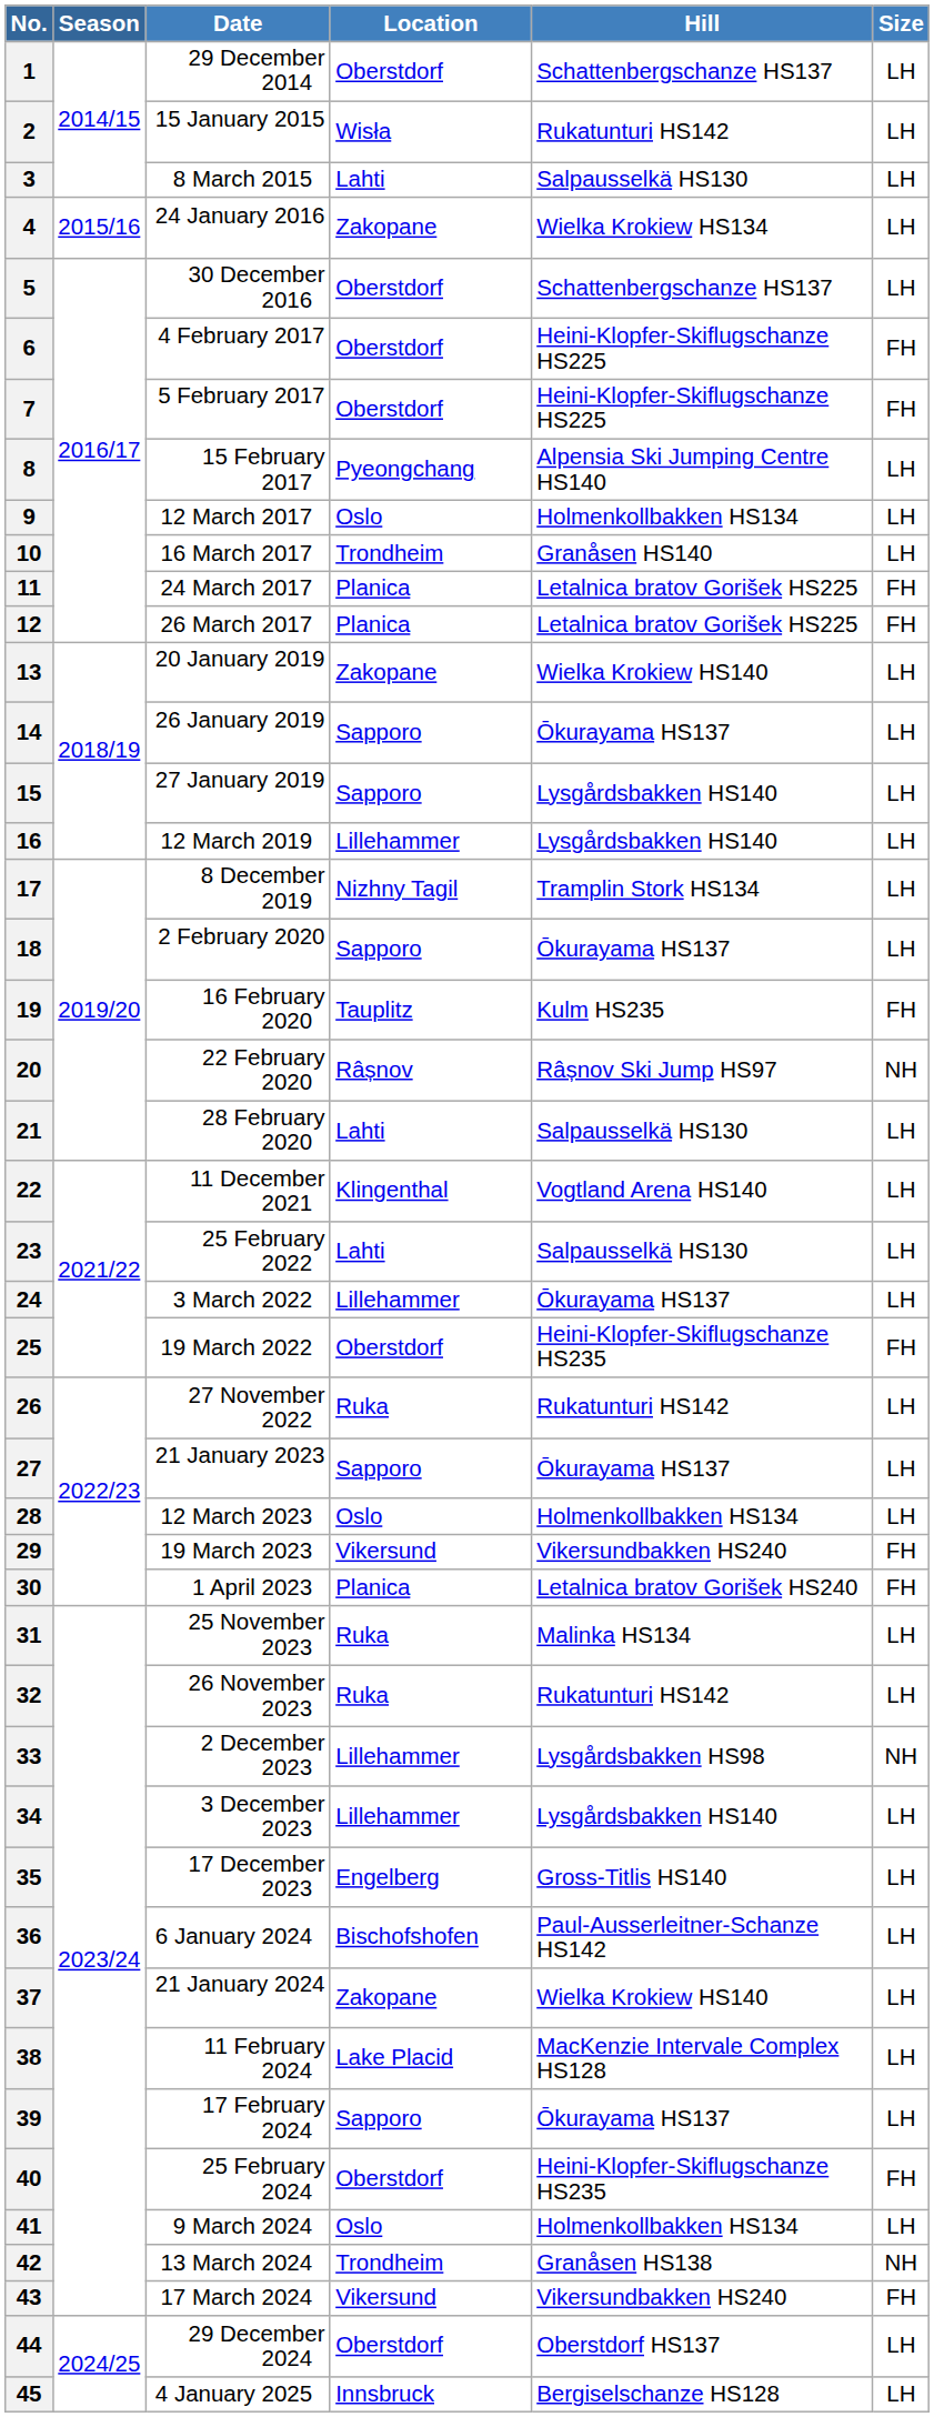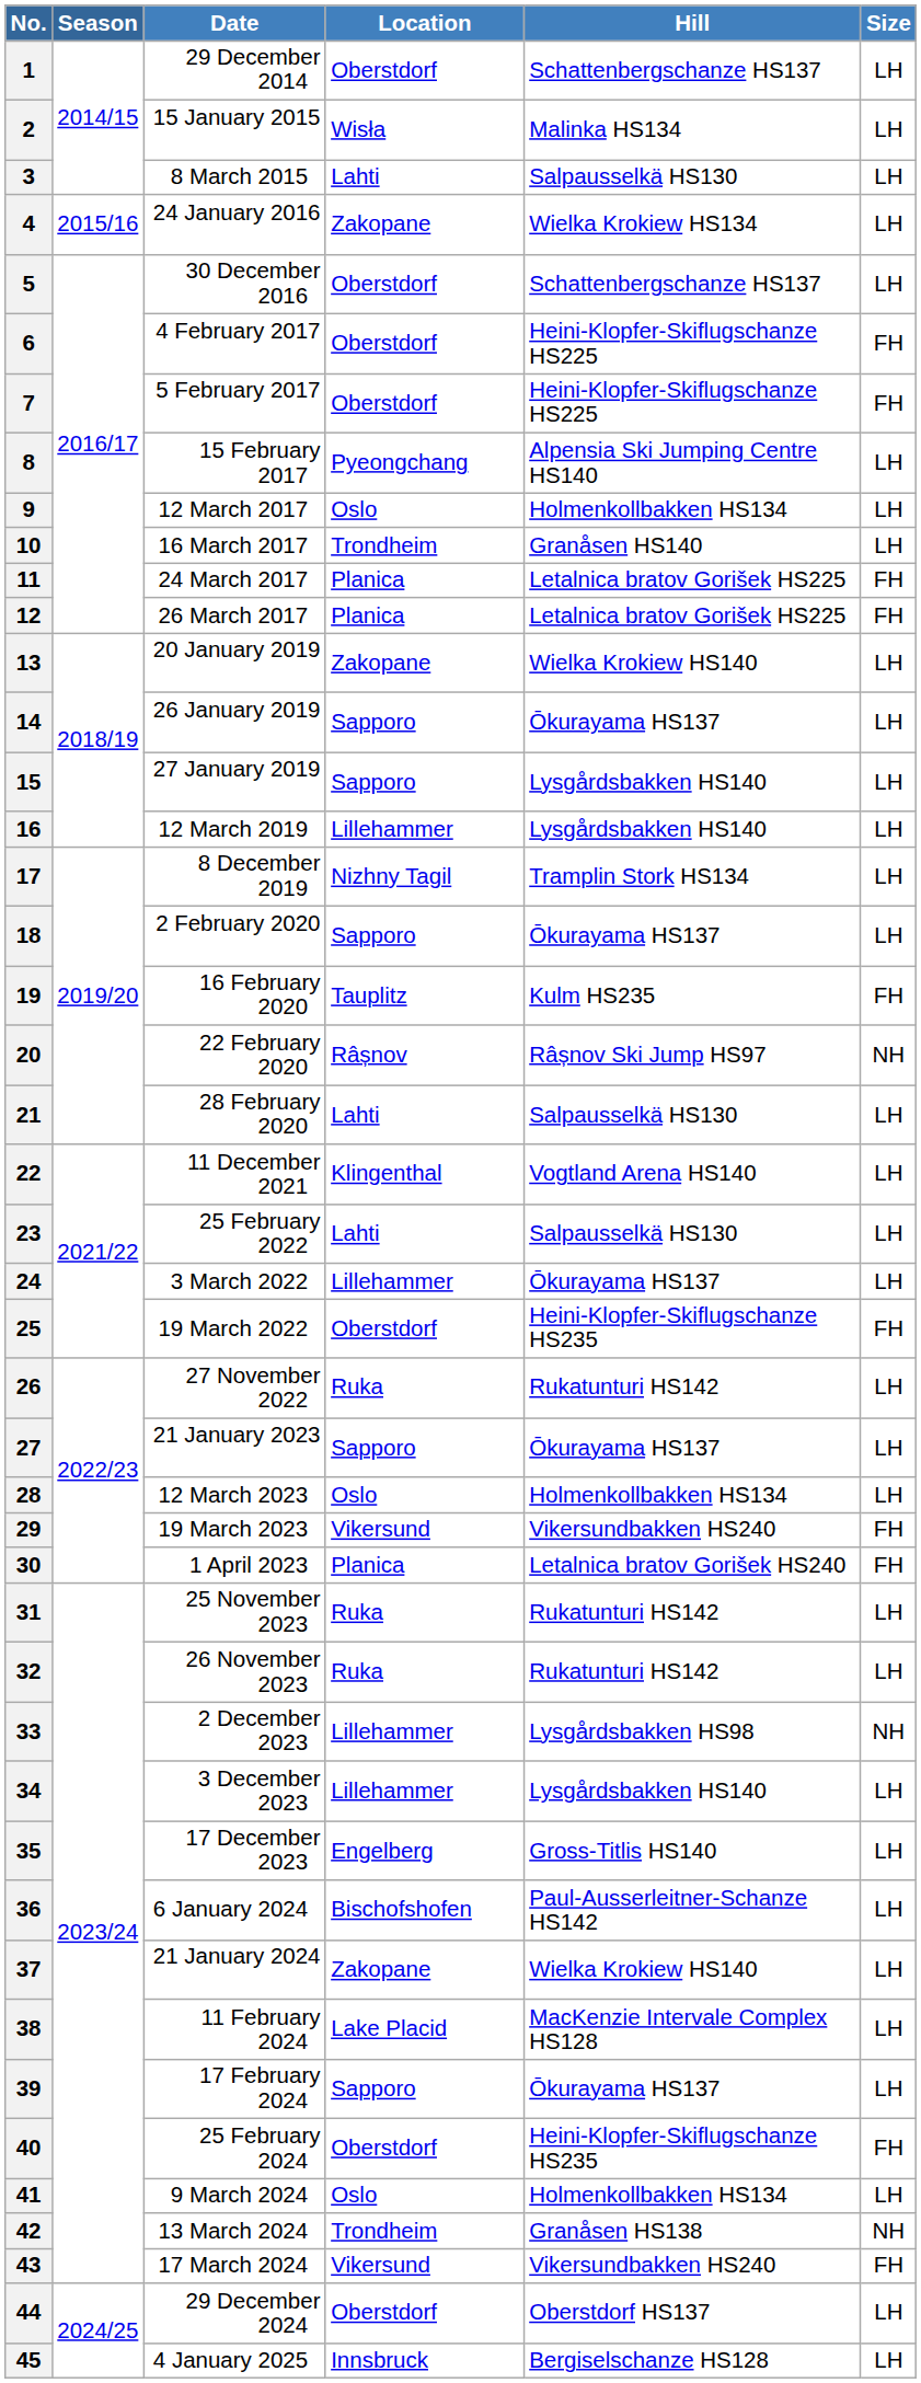2 | Hill: Rukatunturi HS142 -> Malinka HS134
31 | Hill: Malinka HS134 -> Rukatunturi HS142
